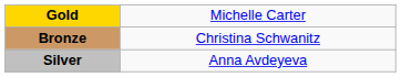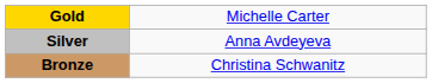rows swapped: Silver <-> Bronze
